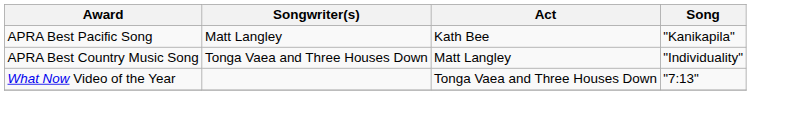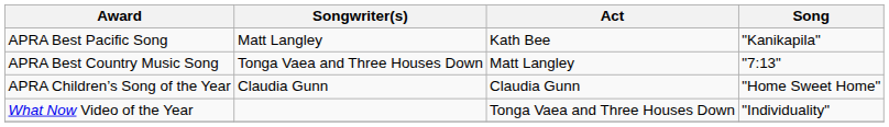APRA Best Country Music Song | Song: "Individuality" -> "7:13"
+ row: APRA Children’s Song of the Year | Claudia Gunn | Claudia Gunn | "Home Sweet Home"
What Now Video of the Year | Song: "7:13" -> "Individuality"
